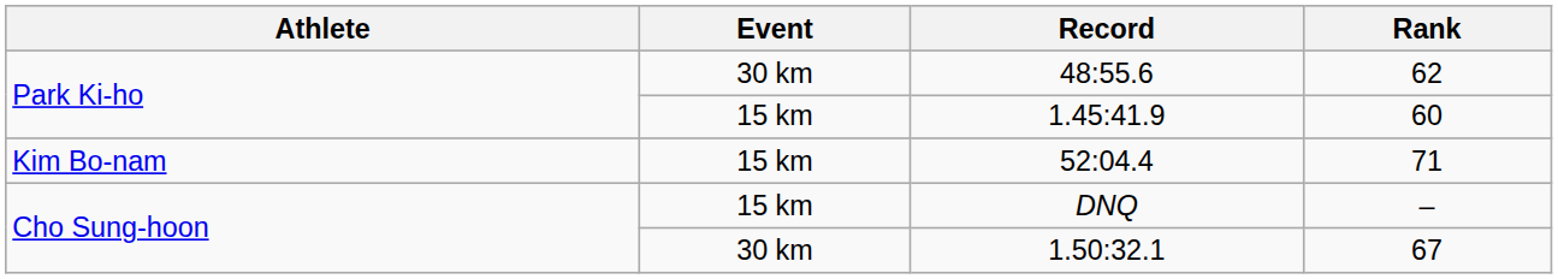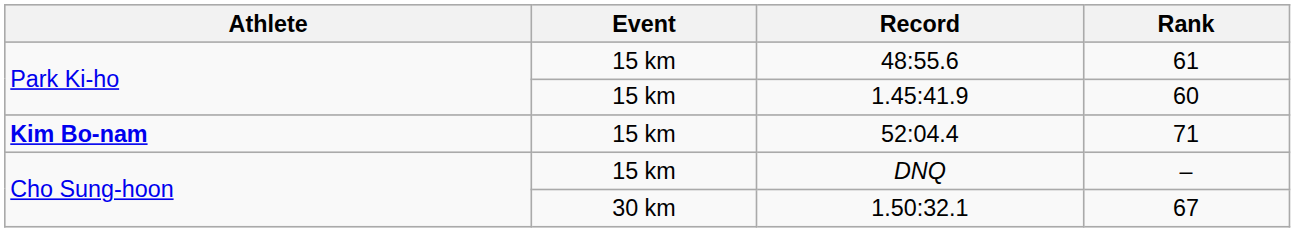48:55.6 | Event: 30 km -> 15 km
48:55.6 | Rank: 62 -> 61
52:04.4 | Athlete: normal -> bold
